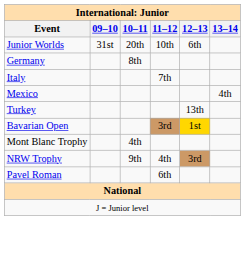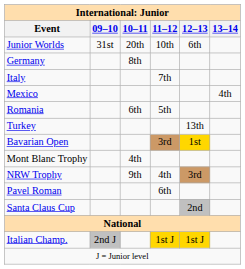+ row: Romania | 6th | 5th
+ row: Santa Claus Cup | 2nd
+ row: Italian Champ. | 2nd J | 1st J | 1st J
